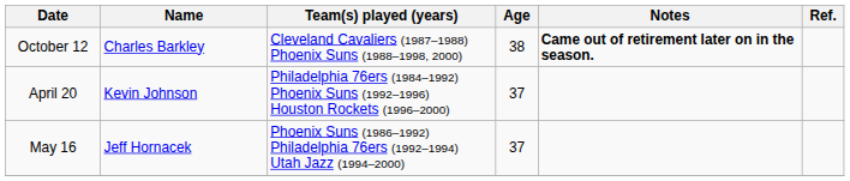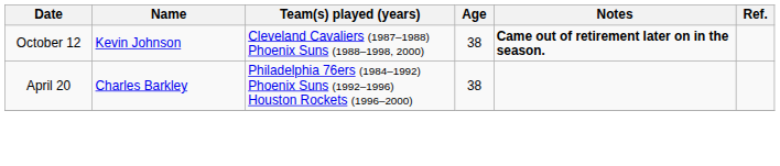October 12 | Name: Charles Barkley -> Kevin Johnson
April 20 | Name: Kevin Johnson -> Charles Barkley
April 20 | Age: 37 -> 38
- row: May 16 | Jeff Hornacek | Phoenix Suns (1986–1992) Philadelphia 76ers (1992–1994) Utah Jazz (1994–2000) | 37
